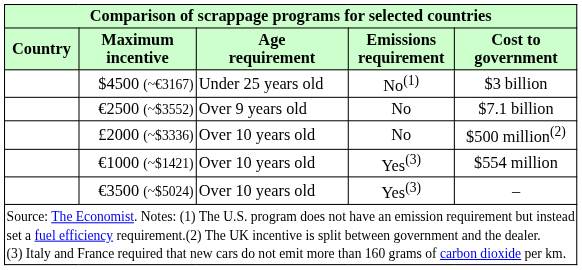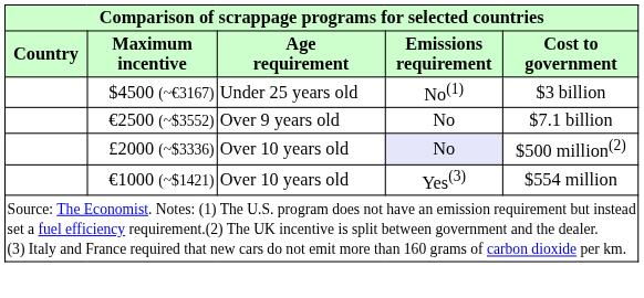£2000 (~$3336) | Emissions requirement: no background -> lavender background
- row: €3500 (~$5024) | Over 10 years old | Yes(3) | –
